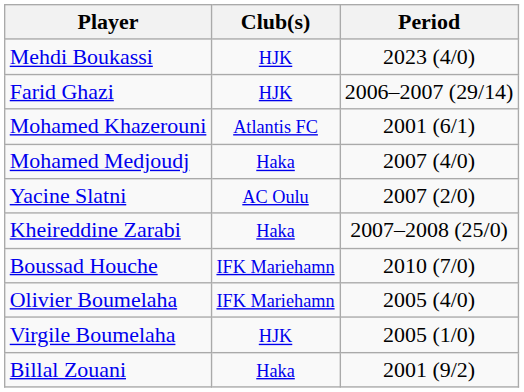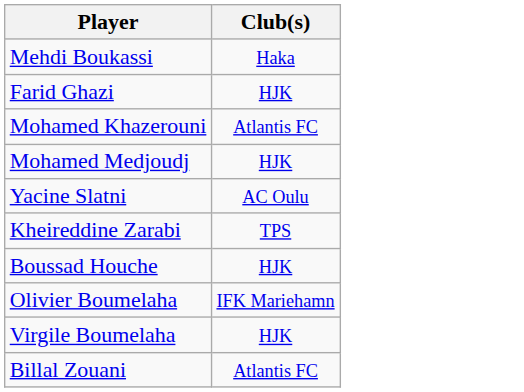- column: Period | 2023 (4/0) | 2006–2007 (29/14) | 2001 (6/1) | 2007 (4/0) | 2007 (2/0) | 2007–2008 (25/0) | 2010 (7/0) | 2005 (4/0) | 2005 (1/0) | 2001 (9/2)
Mehdi Boukassi | Club(s): HJK -> Haka
Mohamed Medjoudj | Club(s): Haka -> HJK
Kheireddine Zarabi | Club(s): Haka -> TPS
Boussad Houche | Club(s): IFK Mariehamn -> HJK
Billal Zouani | Club(s): Haka -> Atlantis FC
